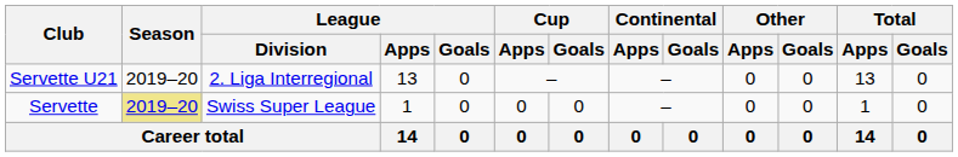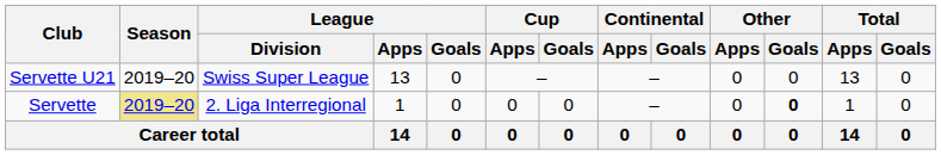Servette U21 | League / Division: 2. Liga Interregional -> Swiss Super League
Servette | League / Division: Swiss Super League -> 2. Liga Interregional
Servette | Other / Goals: normal -> bold
